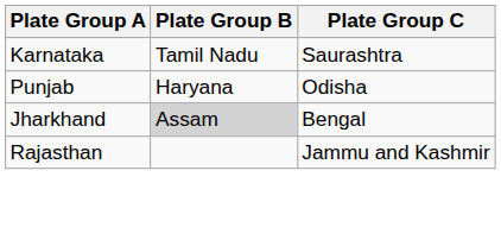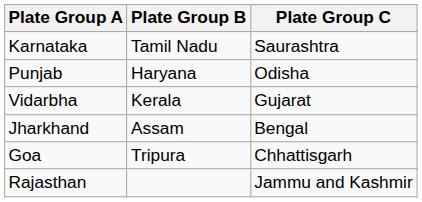+ row: Vidarbha | Kerala | Gujarat
Jharkhand | Plate Group B: lightgrey background -> no background
+ row: Goa | Tripura | Chhattisgarh
